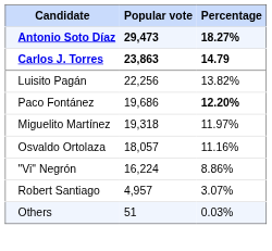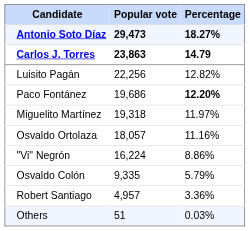Luisito Pagán | Percentage: 13.82% -> 12.82%
+ row: Osvaldo Colón | 9,335 | 5.79%
Robert Santiago | Percentage: 3.07% -> 3.36%
